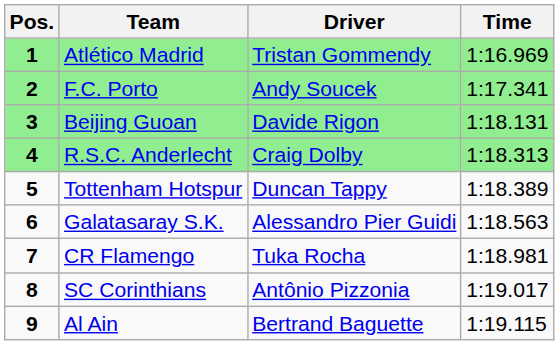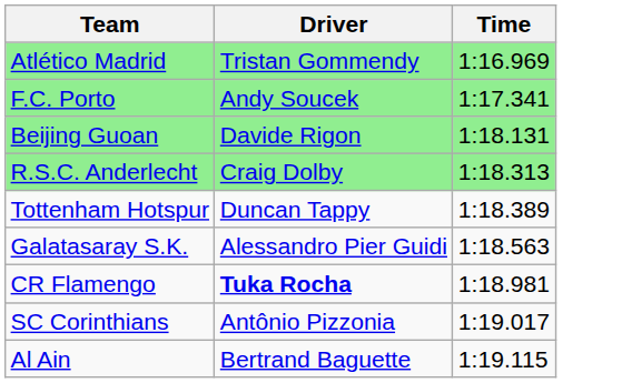- column: Pos. | 1 | 2 | 3 | 4 | 5 | 6 | 7 | 8 | 9
CR Flamengo | Driver: normal -> bold
